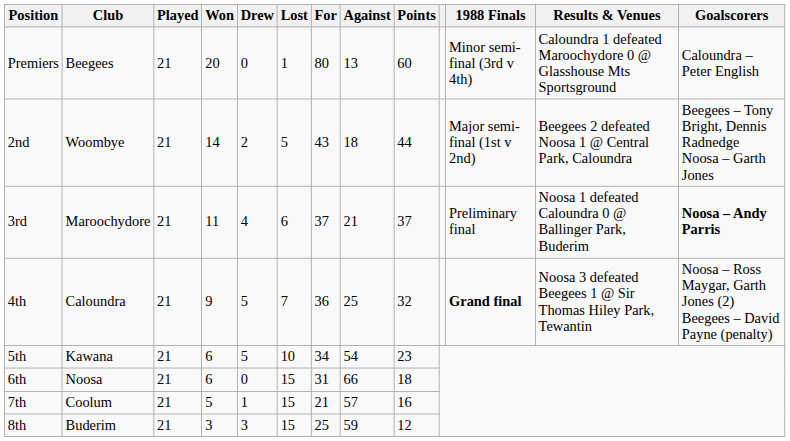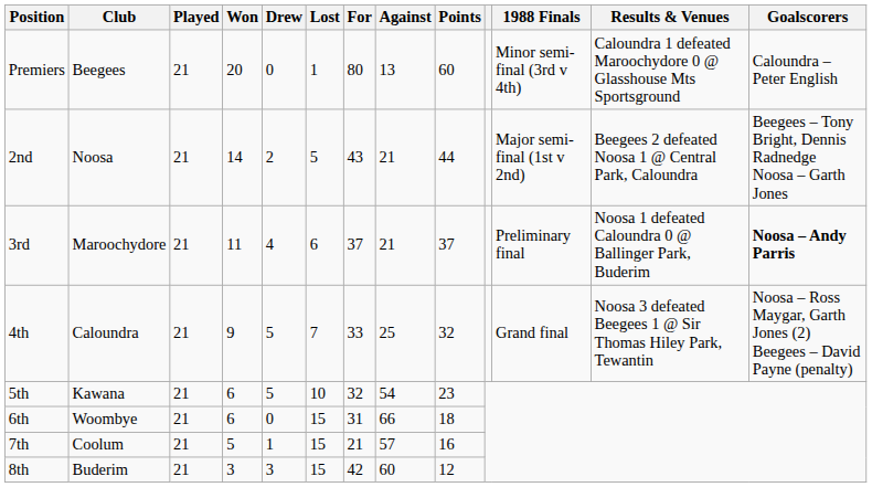2nd | Club: Woombye -> Noosa
2nd | Against: 18 -> 21
4th | For: 36 -> 33
4th | 1988 Finals: bold -> normal
5th | For: 34 -> 32
6th | Club: Noosa -> Woombye
8th | For: 25 -> 42
8th | Against: 59 -> 60
